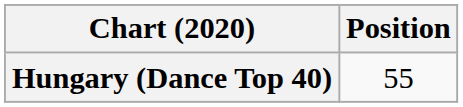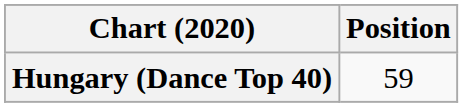Hungary (Dance Top 40) | Position: 55 -> 59
